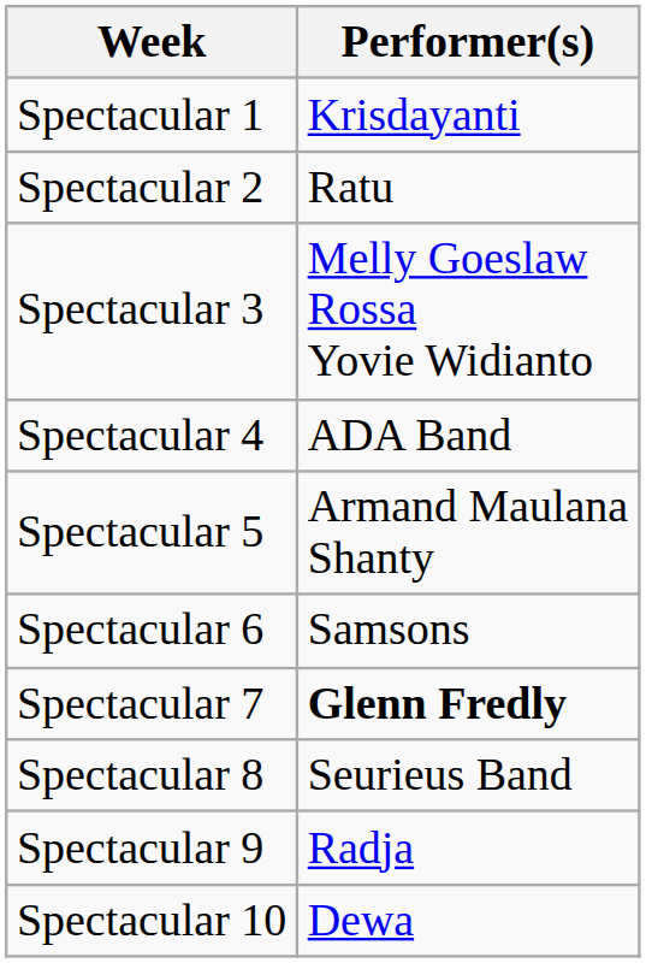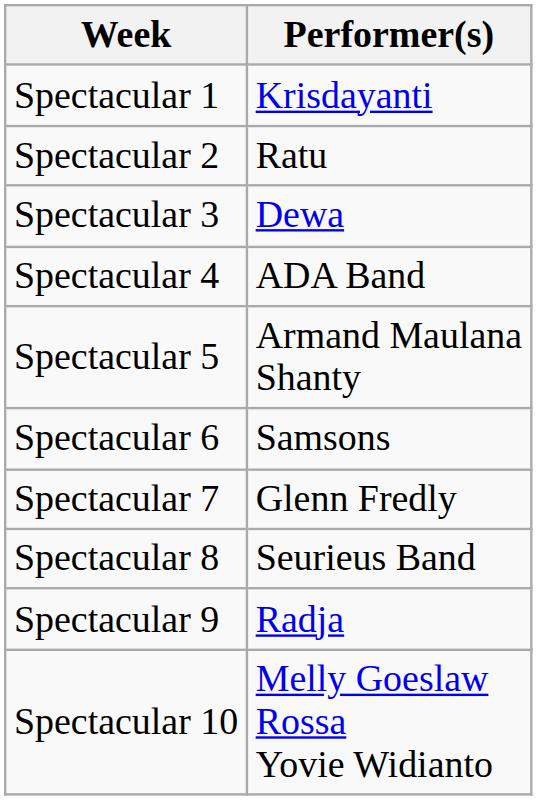Spectacular 3 | Performer(s): Melly Goeslaw Rossa Yovie Widianto -> Dewa
Spectacular 7 | Performer(s): bold -> normal
Spectacular 10 | Performer(s): Dewa -> Melly Goeslaw Rossa Yovie Widianto
